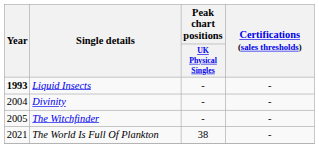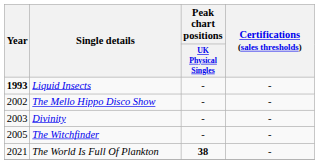+ row: 2002 | The Mello Hippo Disco Show | - | -
Divinity | Year: 2004 -> 2003
The World Is Full Of Plankton | Peak chart positions / UK Physical Singles: normal -> bold
